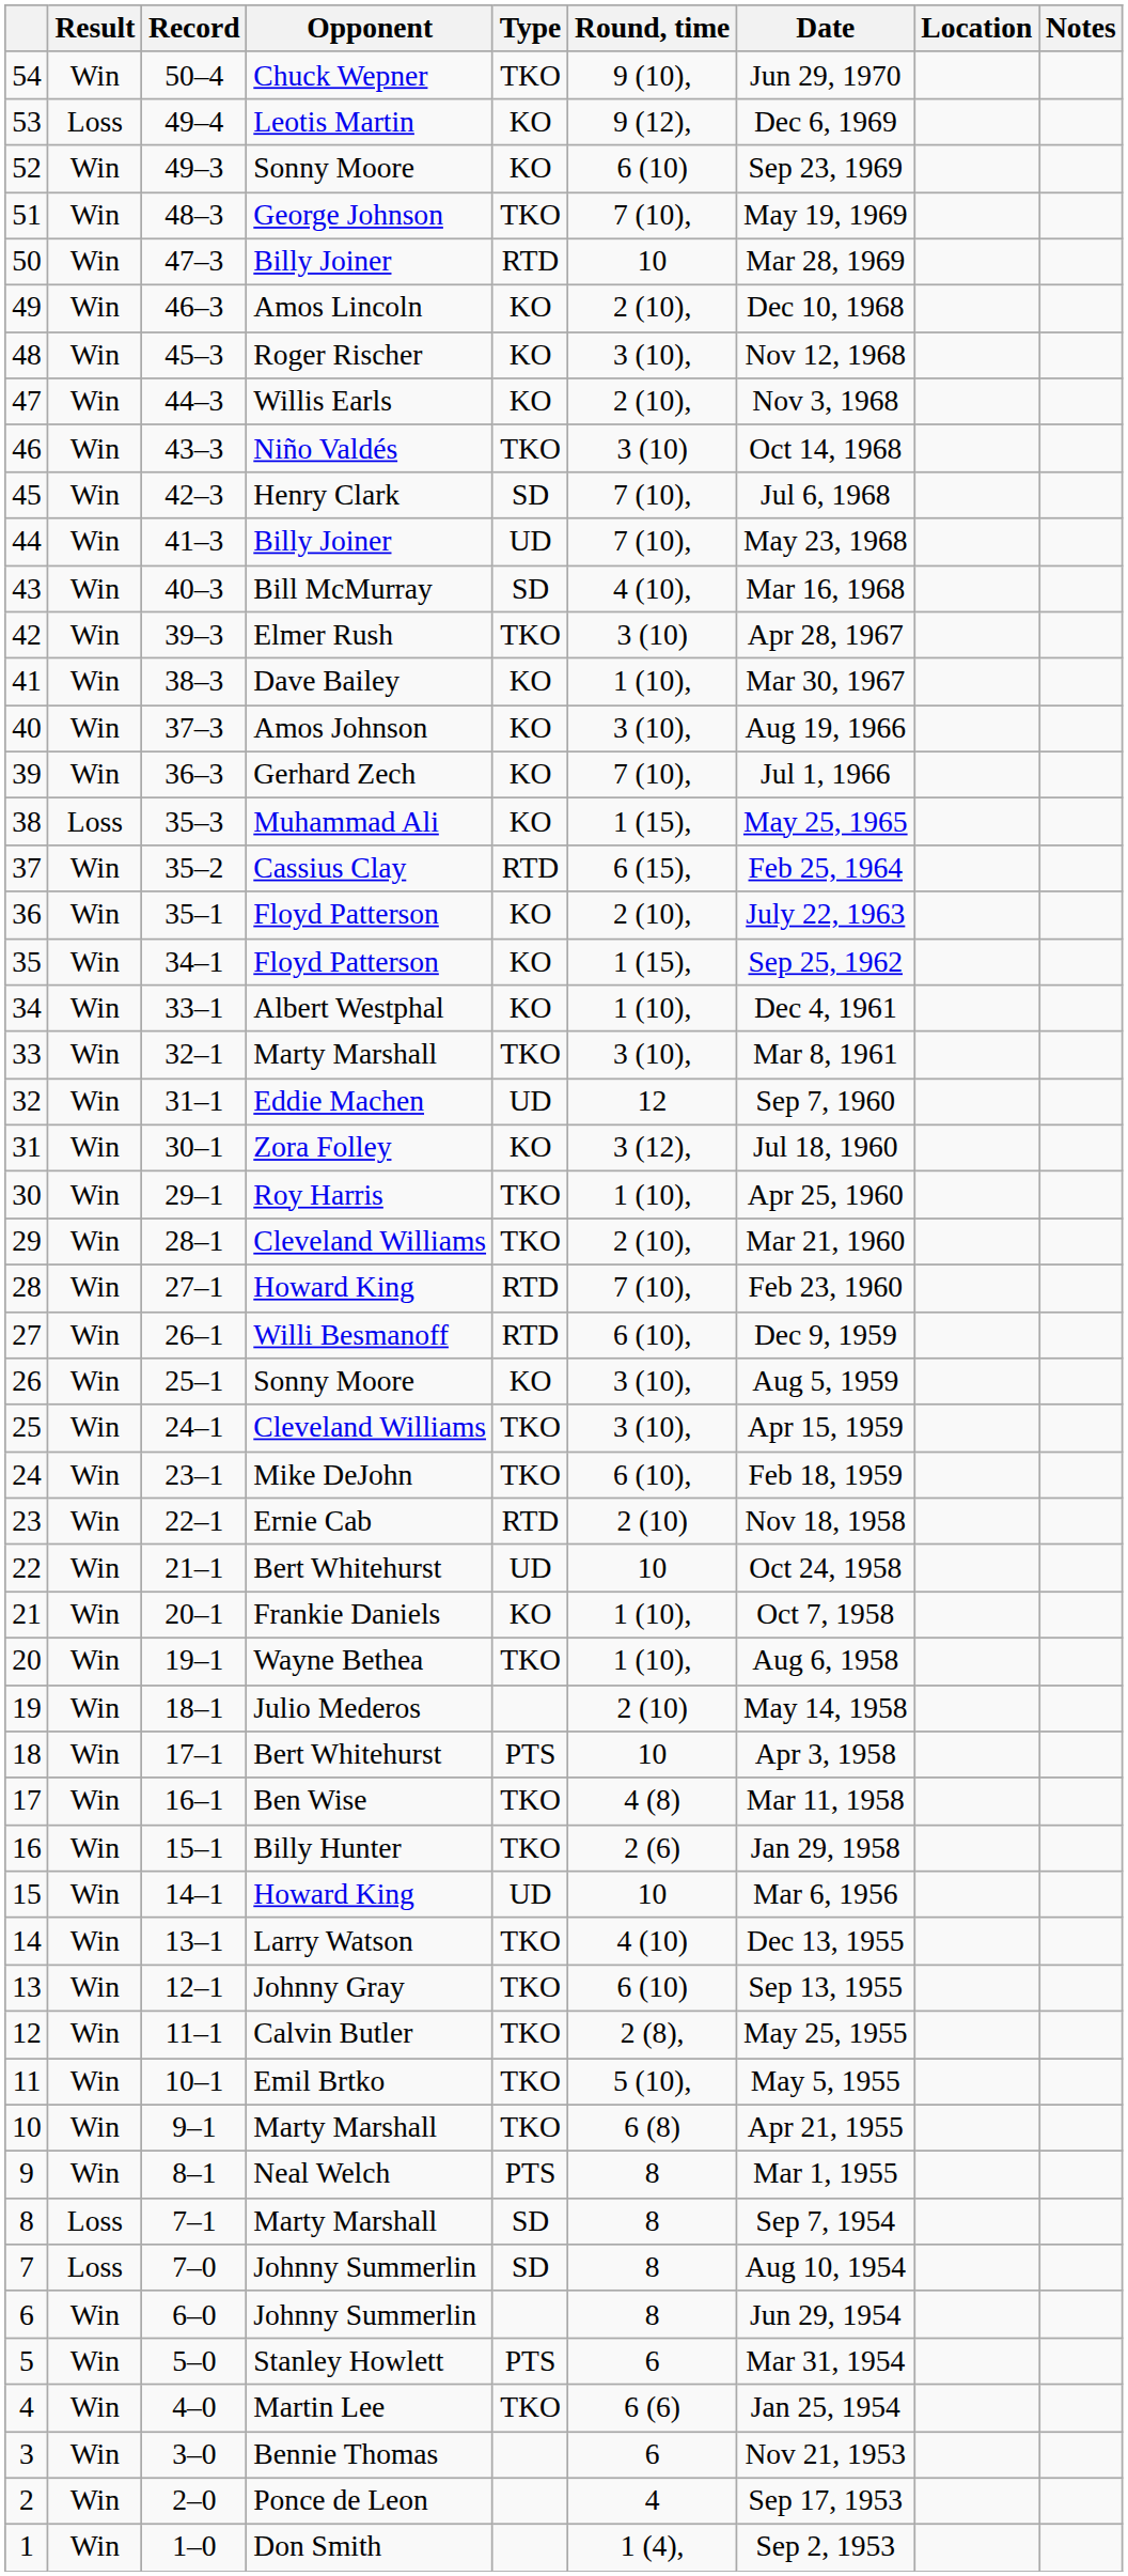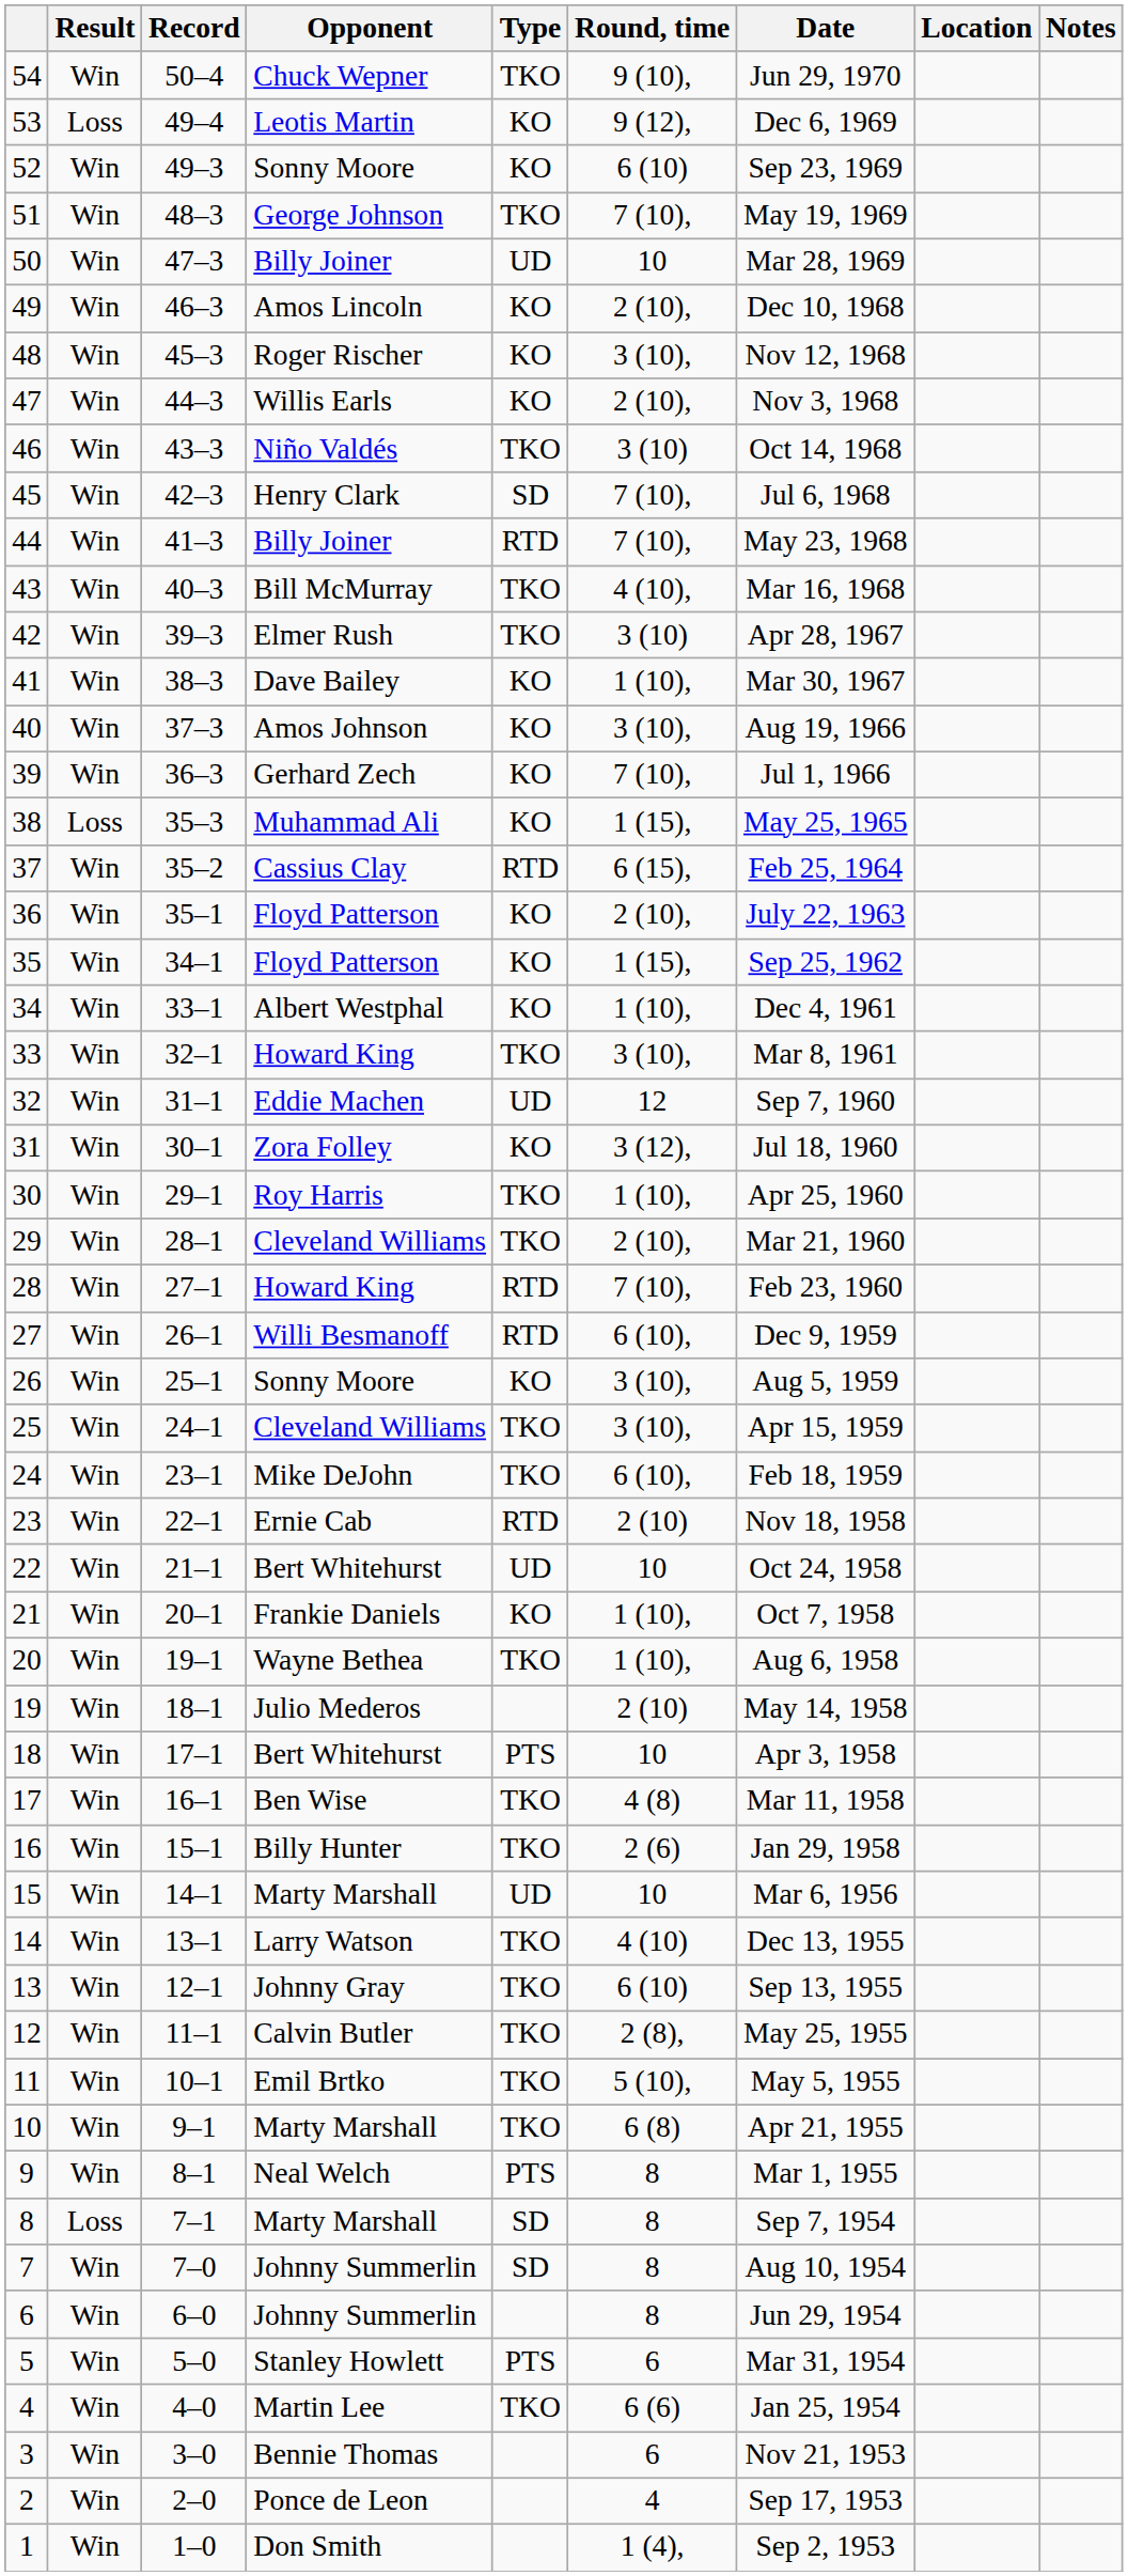50 | Type: RTD -> UD
44 | Type: UD -> RTD
43 | Type: SD -> TKO
33 | Opponent: Marty Marshall -> Howard King
15 | Opponent: Howard King -> Marty Marshall
7 | Result: Loss -> Win
